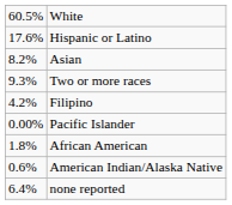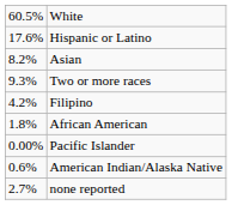rows swapped: African American <-> Pacific Islander
none reported | column 1: 6.4% -> 2.7%
